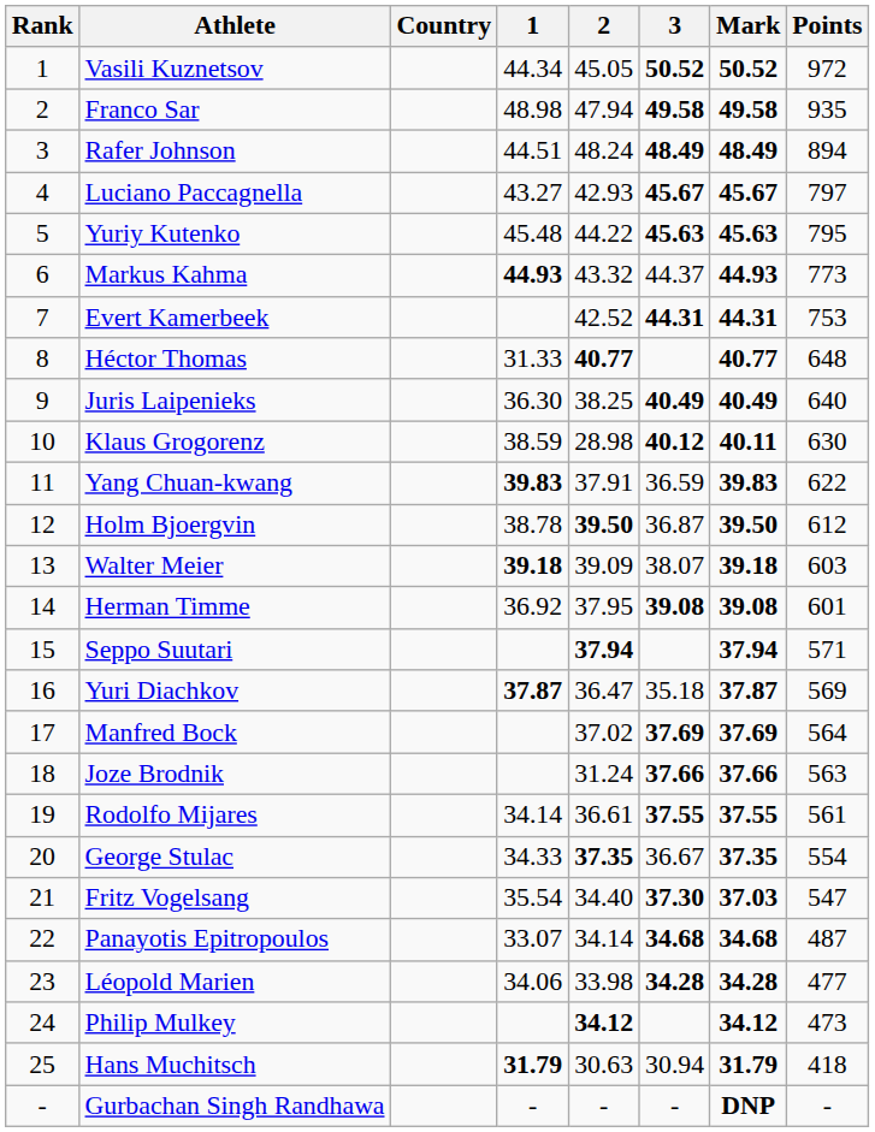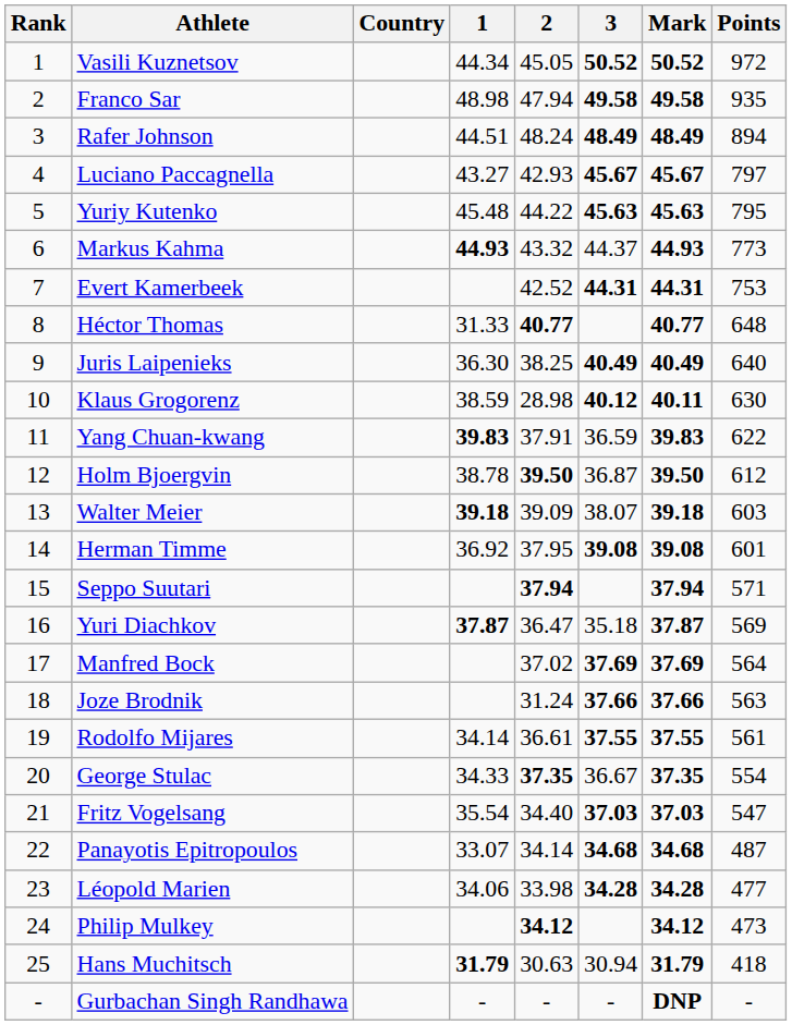Fritz Vogelsang | 3: 37.30 -> 37.03
